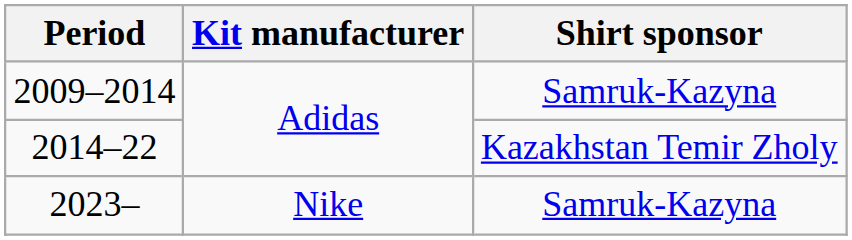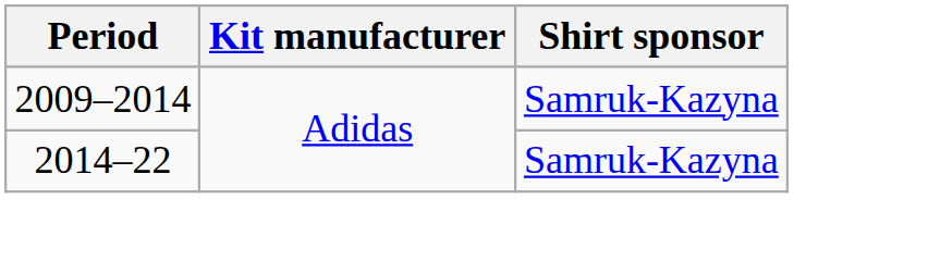2014–22 | Shirt sponsor: Kazakhstan Temir Zholy -> Samruk-Kazyna
- row: 2023– | Nike | Samruk-Kazyna
